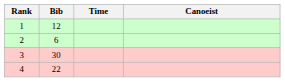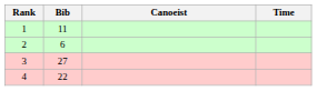columns swapped: Canoeist <-> Time
1 | Bib: 12 -> 11
3 | Bib: 30 -> 27
